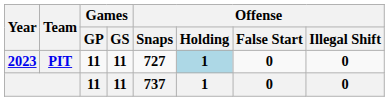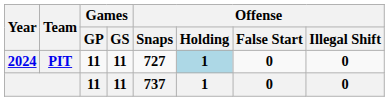PIT | Year: 2023 -> 2024
